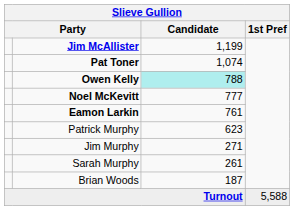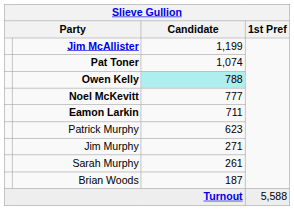Eamon Larkin | Candidate: 761 -> 711
